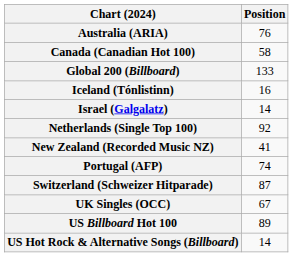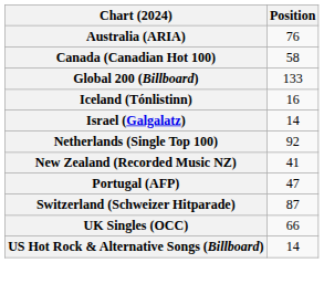Portugal (AFP) | Position: 74 -> 47
UK Singles (OCC) | Position: 67 -> 66
- row: US Billboard Hot 100 | 89
